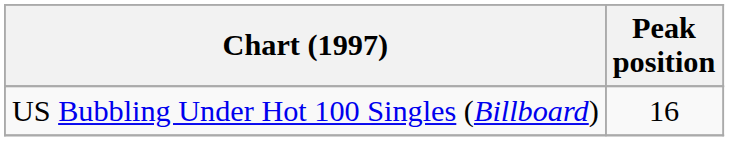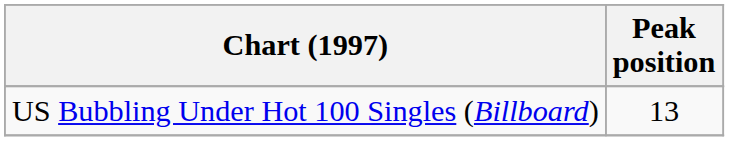US Bubbling Under Hot 100 Singles (Billboard) | Peak position: 16 -> 13
